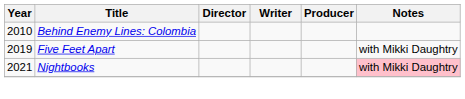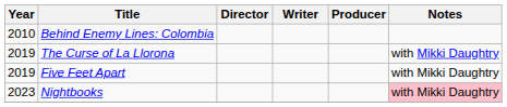+ row: 2019 | The Curse of La Llorona | with Mikki Daughtry
Nightbooks | Year: 2021 -> 2023
